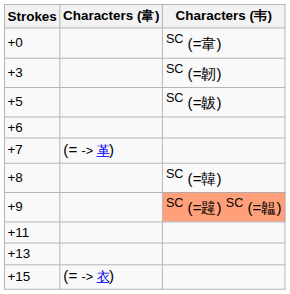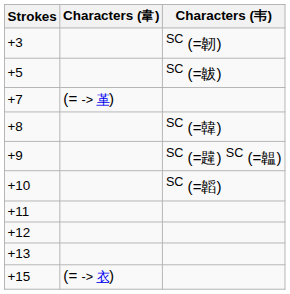- row: +0 | SC (=韋)
- row: +6
+9 | Characters (韦): lightsalmon background -> no background
+ row: +10 | SC (=韜)
+ row: +12
